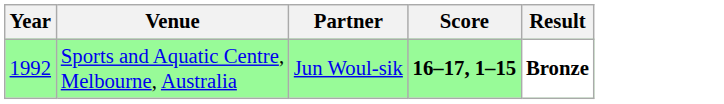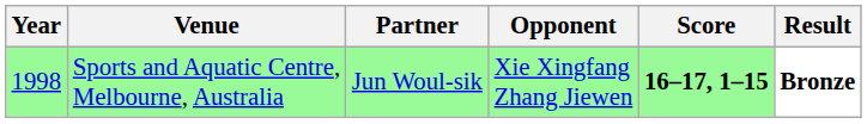+ column: Opponent | Xie Xingfang Zhang Jiewen
Sports and Aquatic Centre, Melbourne, Australia | Year: 1992 -> 1998
